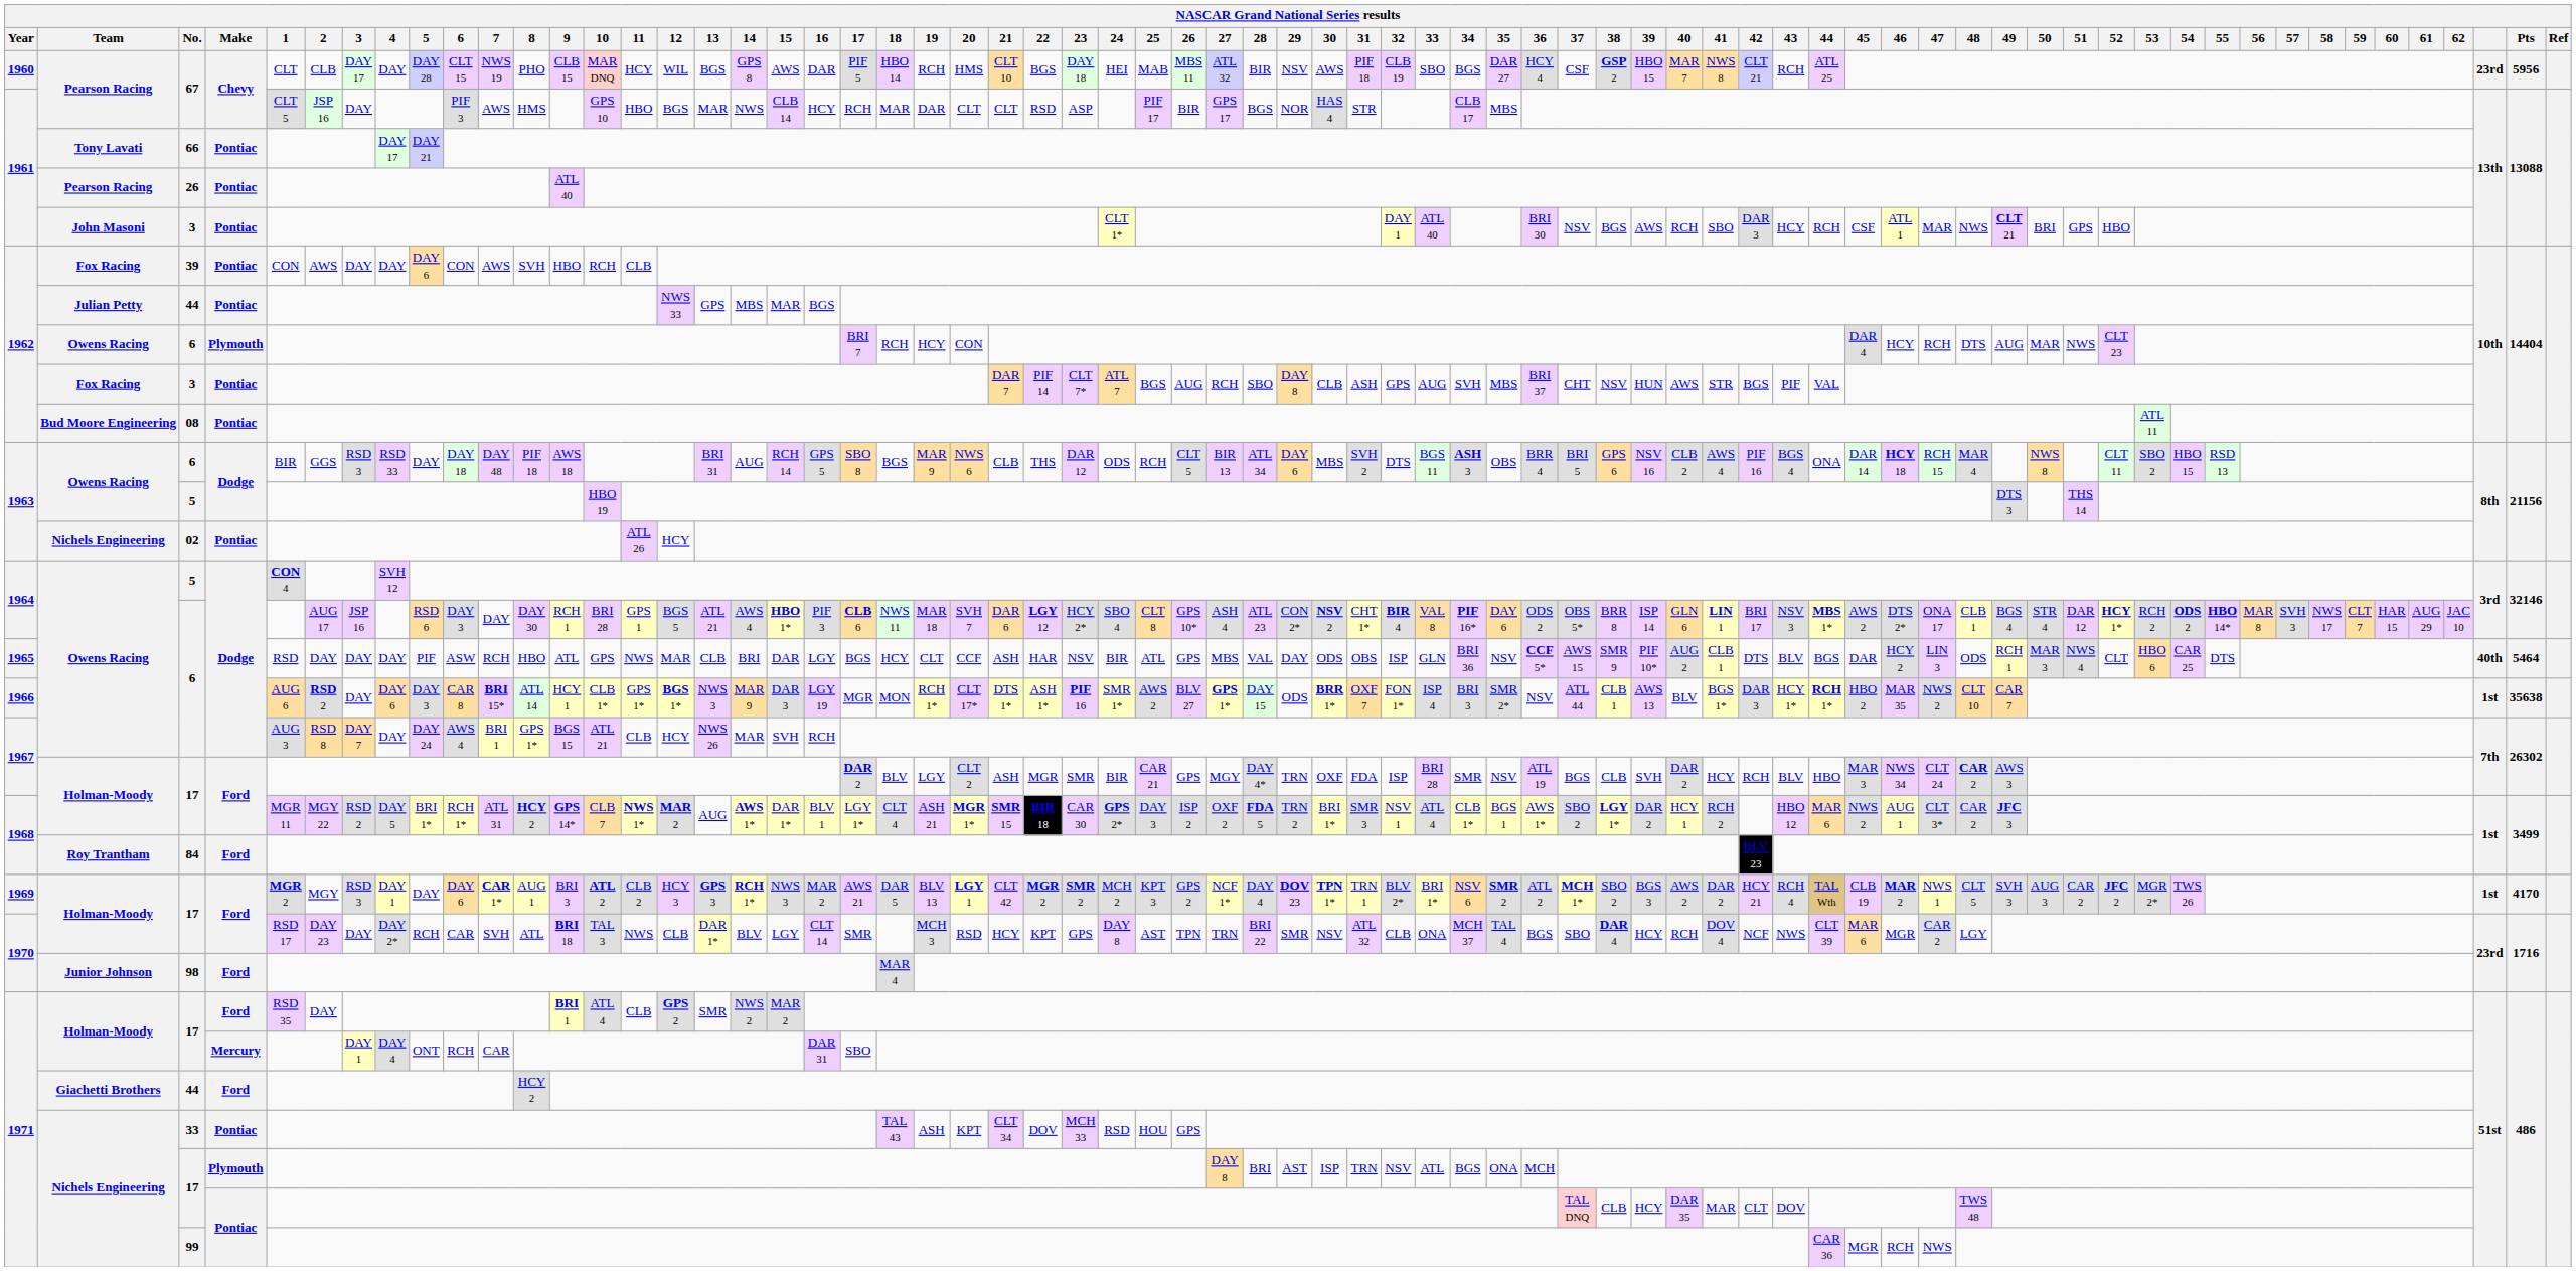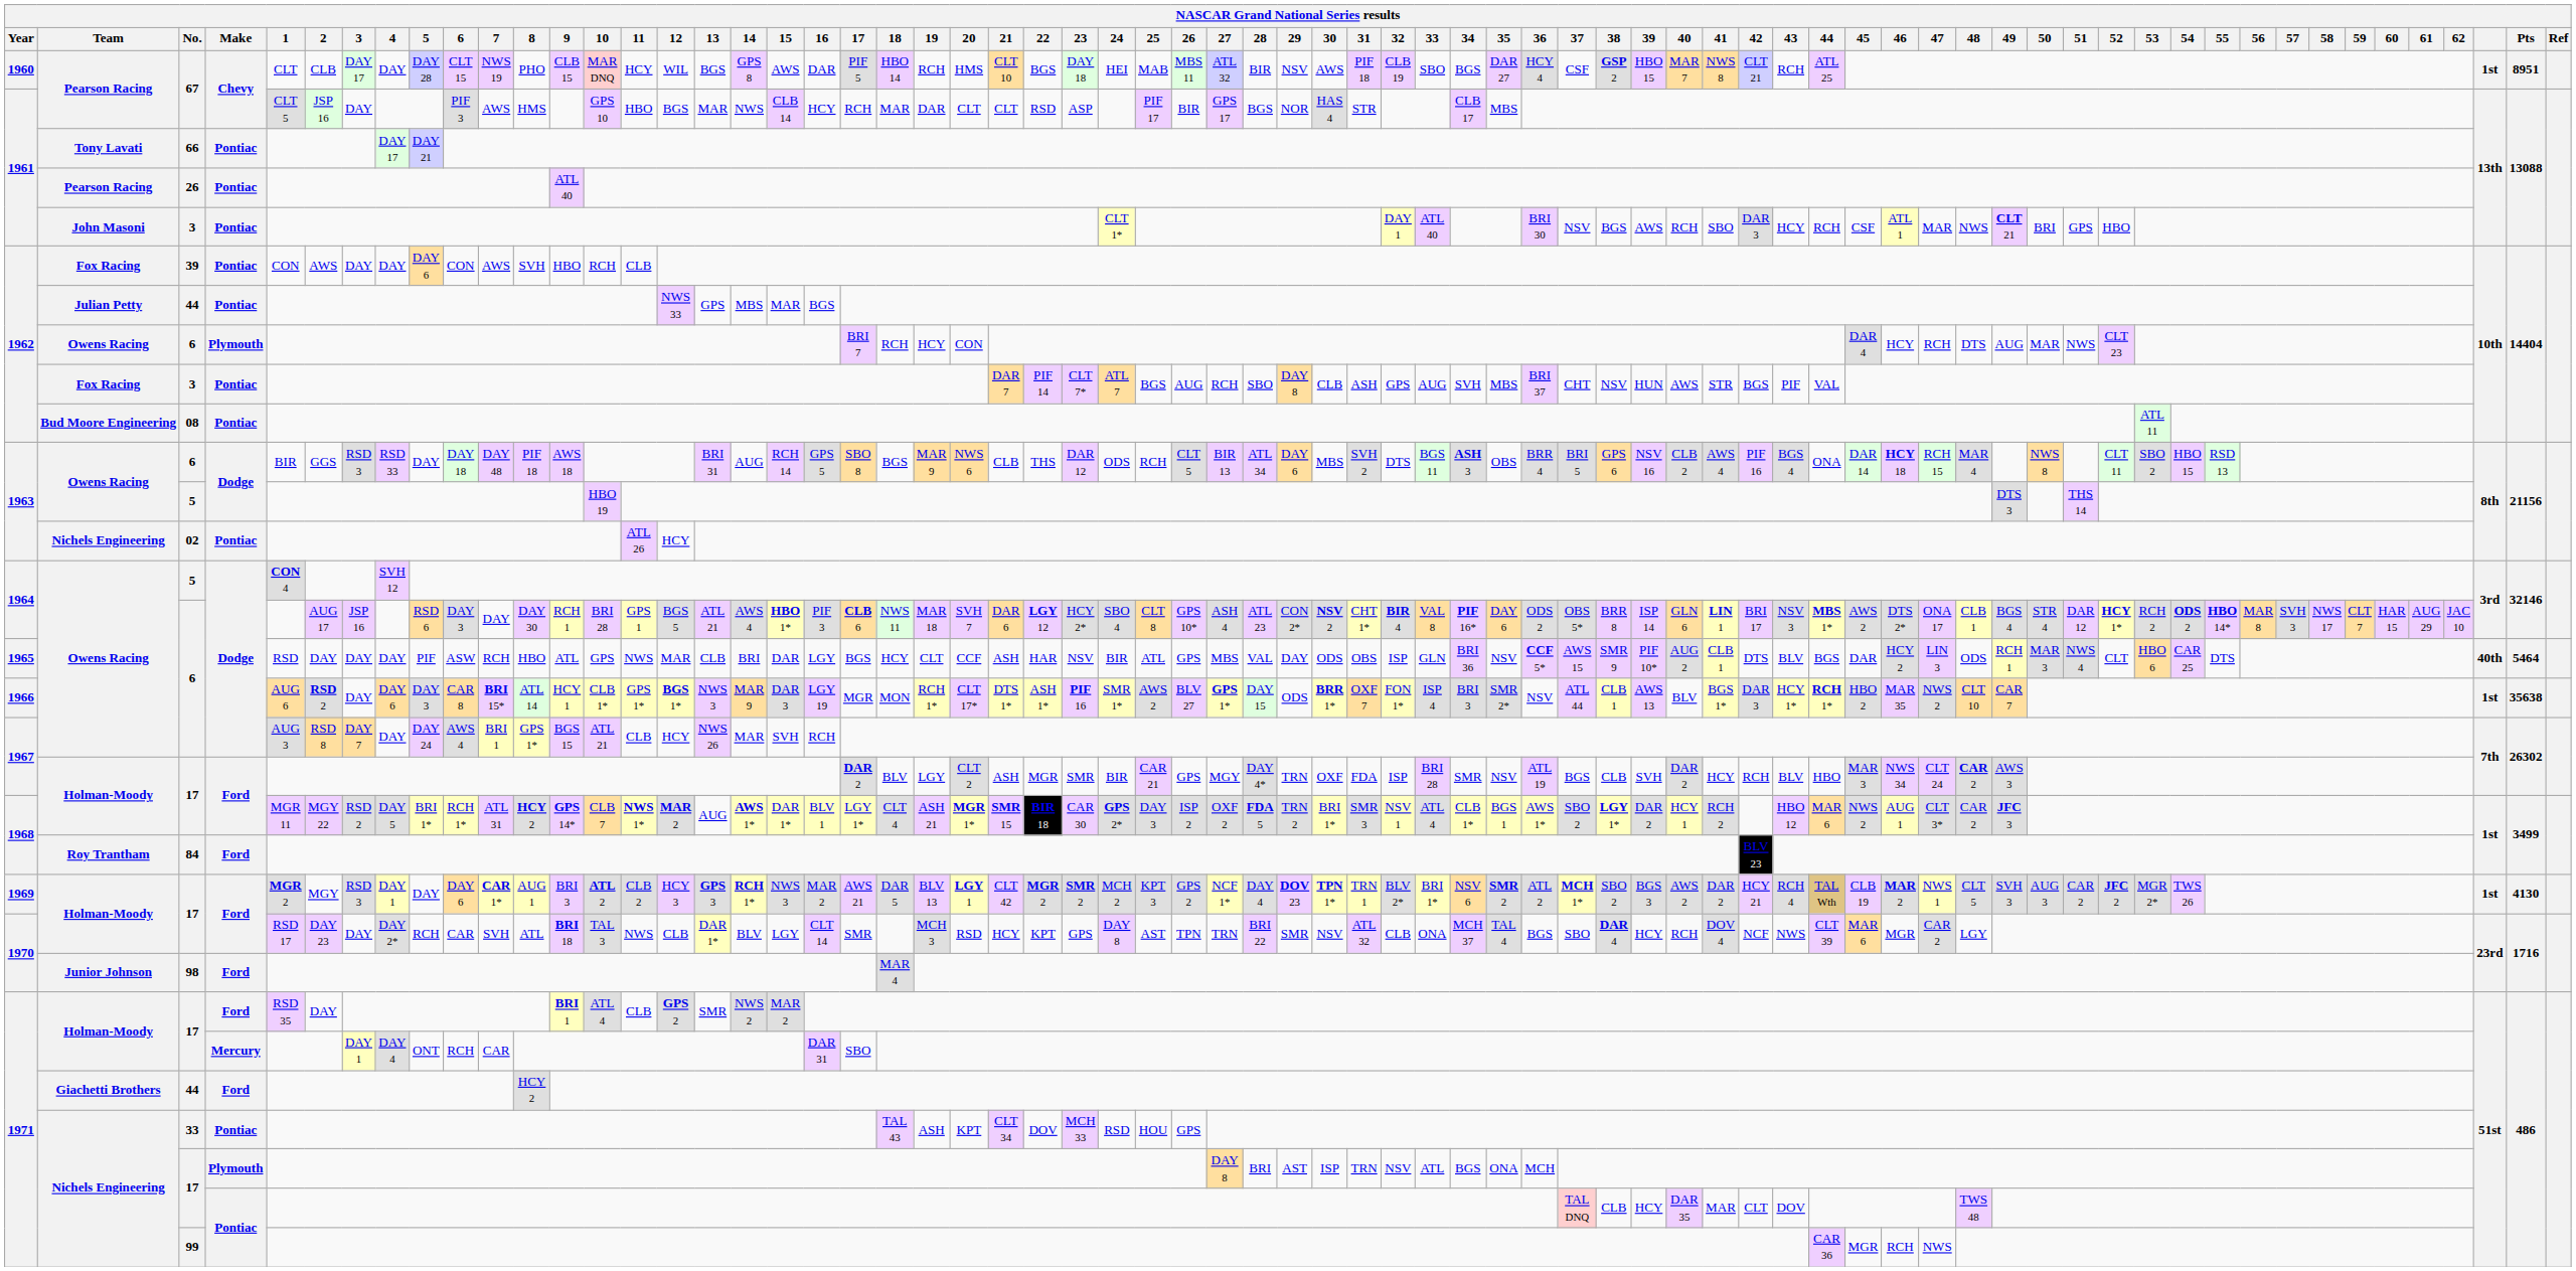1960 / 67 | column 67: 23rd -> 1st
1960 / 67 | Pts: 5956 -> 8951
1969 / 17 | Pts: 4170 -> 4130
